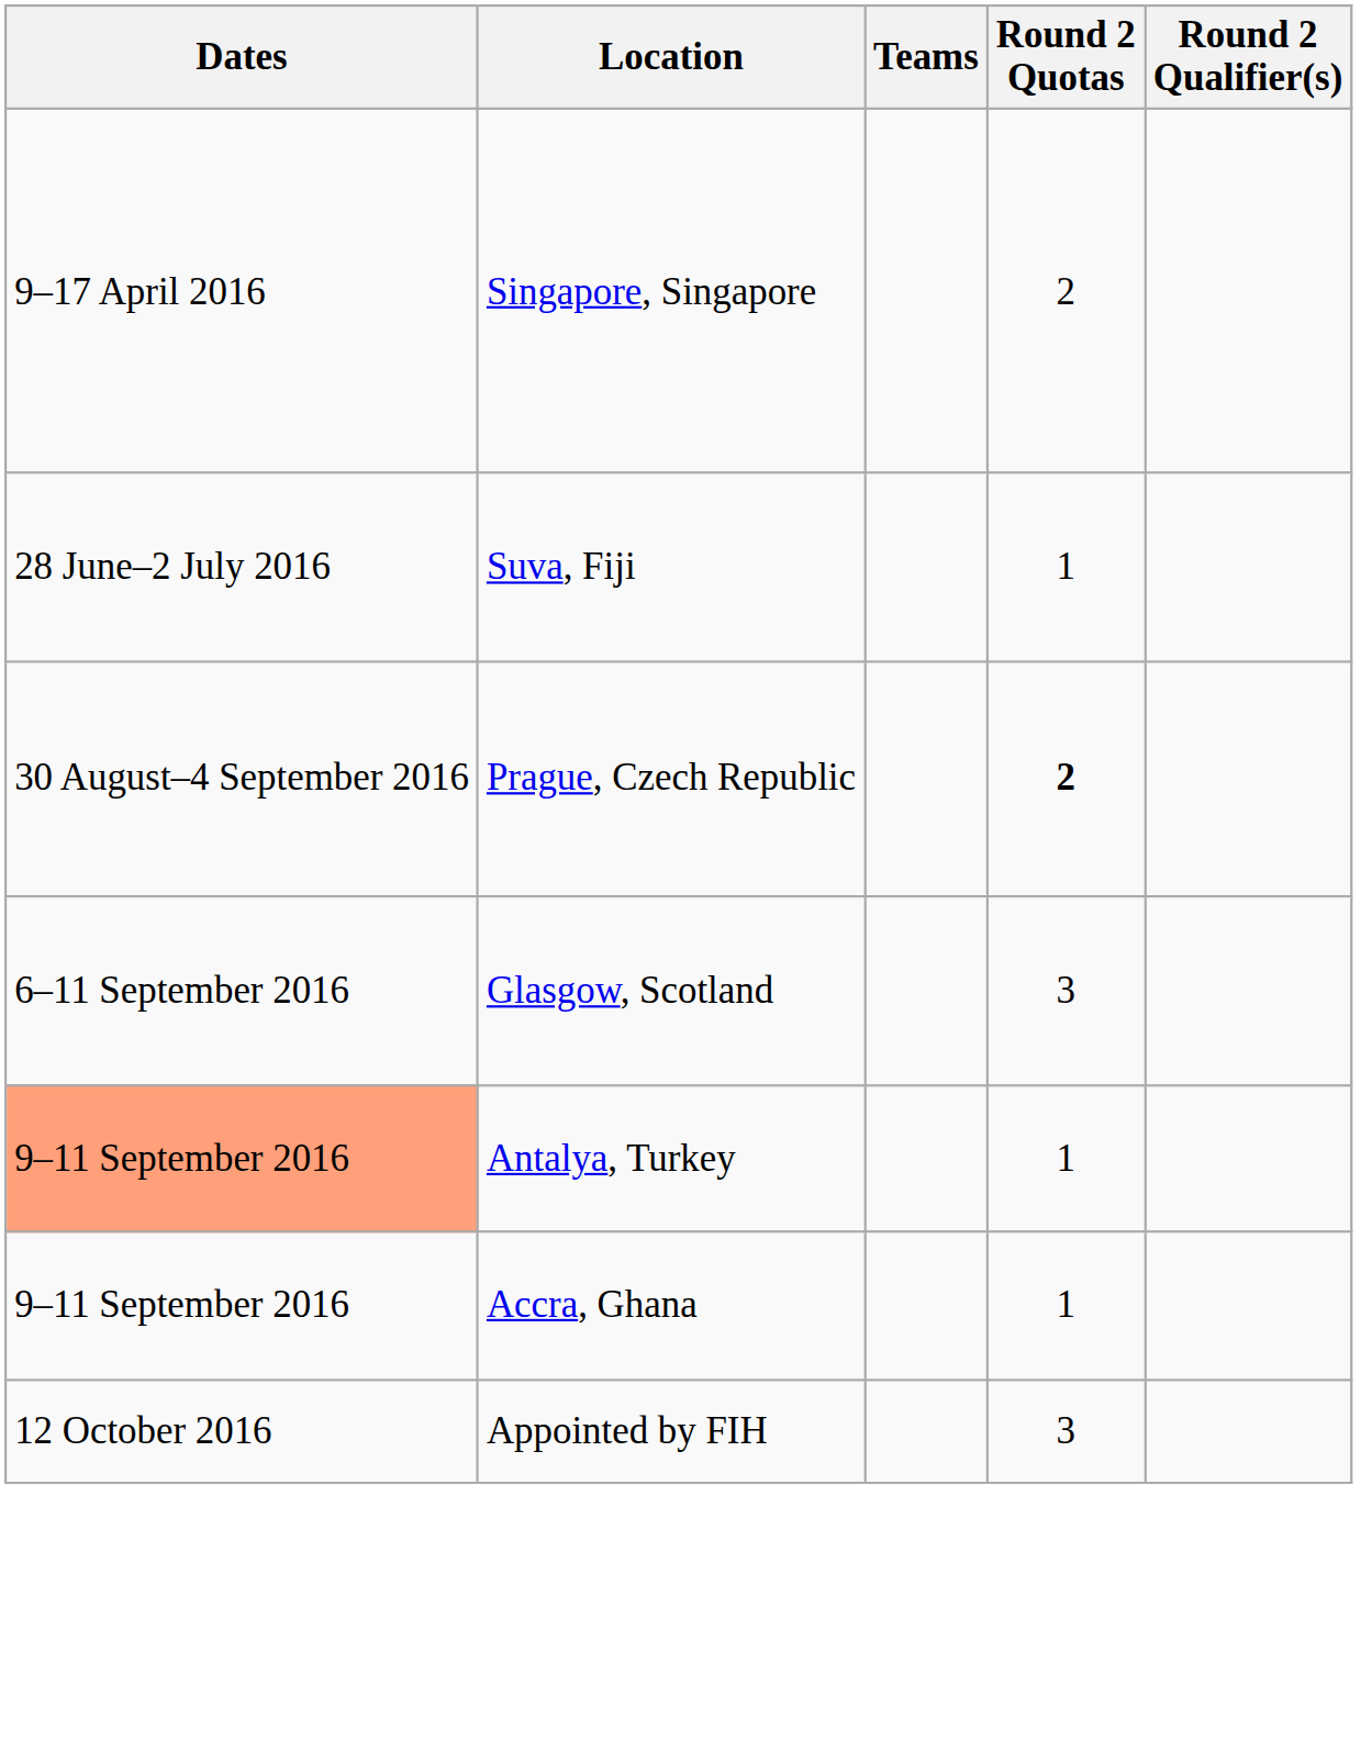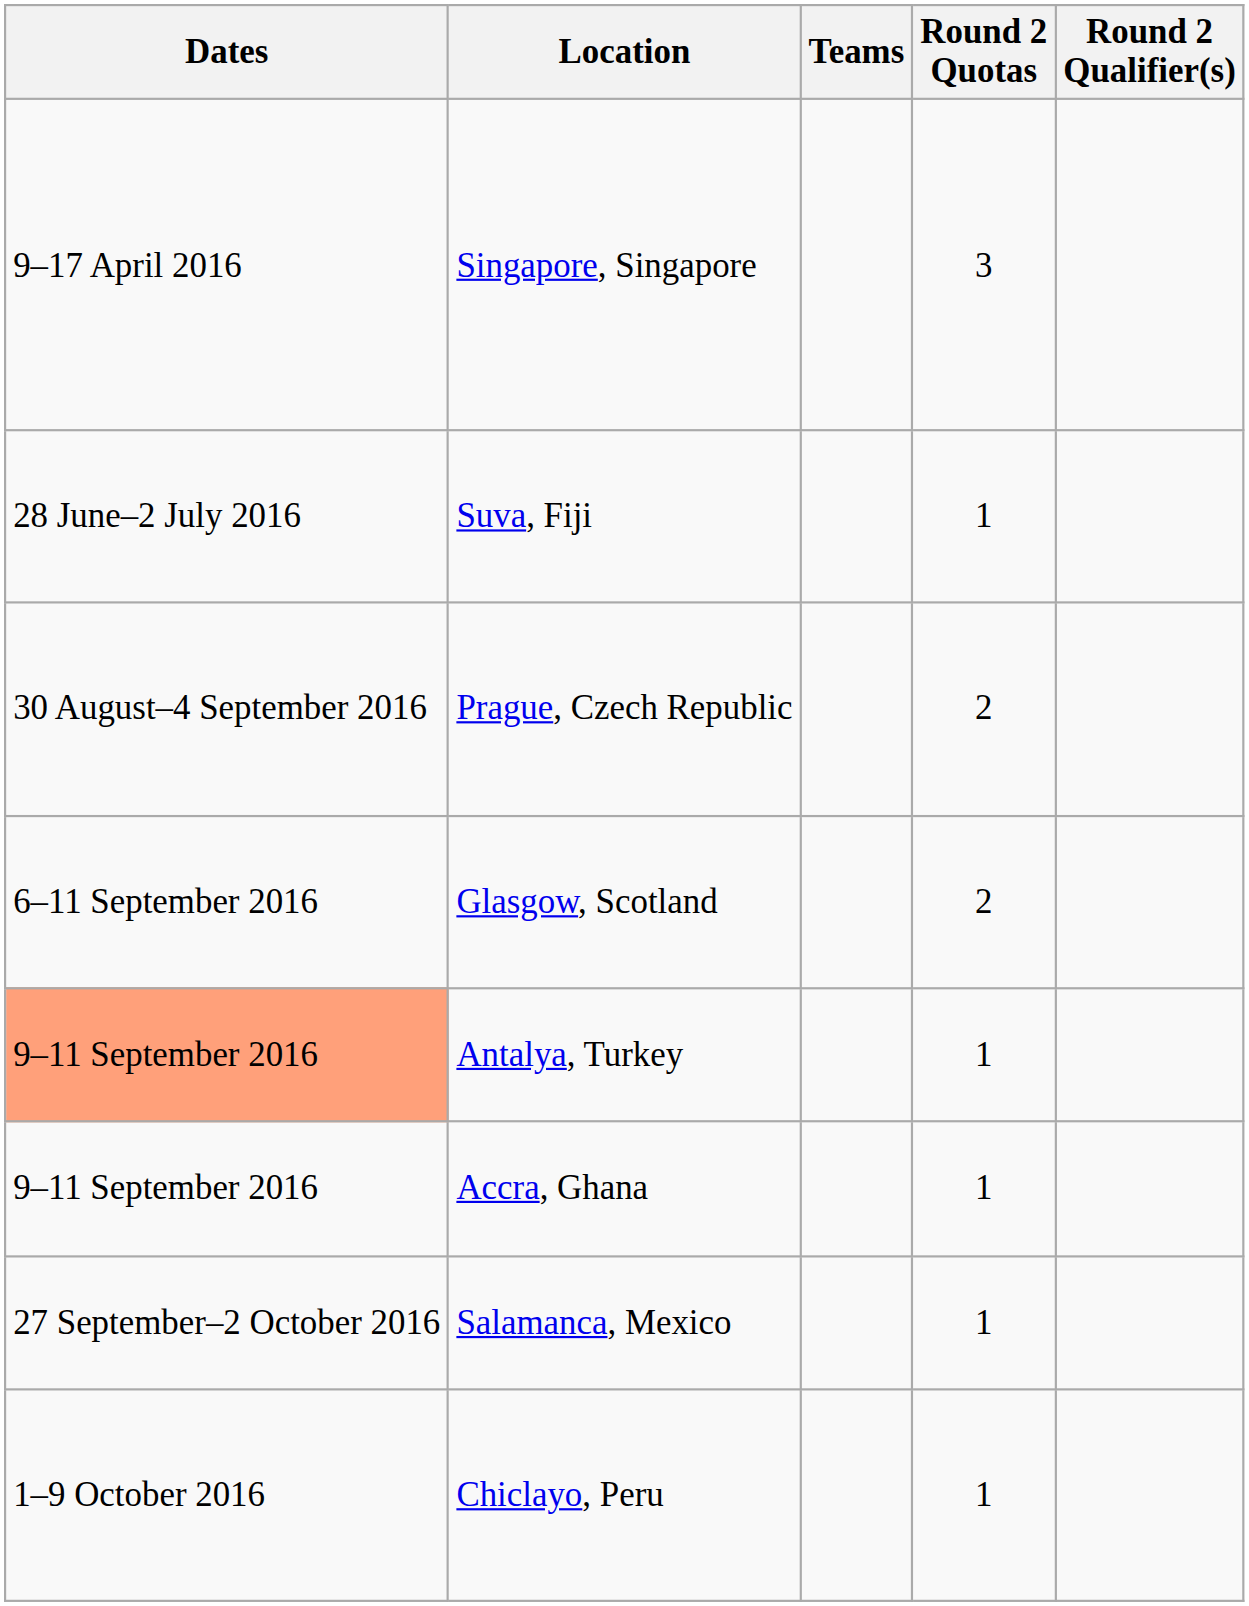Singapore, Singapore | Round 2 Quotas: 2 -> 3
Prague, Czech Republic | Round 2 Quotas: bold -> normal
Glasgow, Scotland | Round 2 Quotas: 3 -> 2
+ row: 27 September–2 October 2016 | Salamanca, Mexico | 1
+ row: 1–9 October 2016 | Chiclayo, Peru | 1
- row: 12 October 2016 | Appointed by FIH | 3
